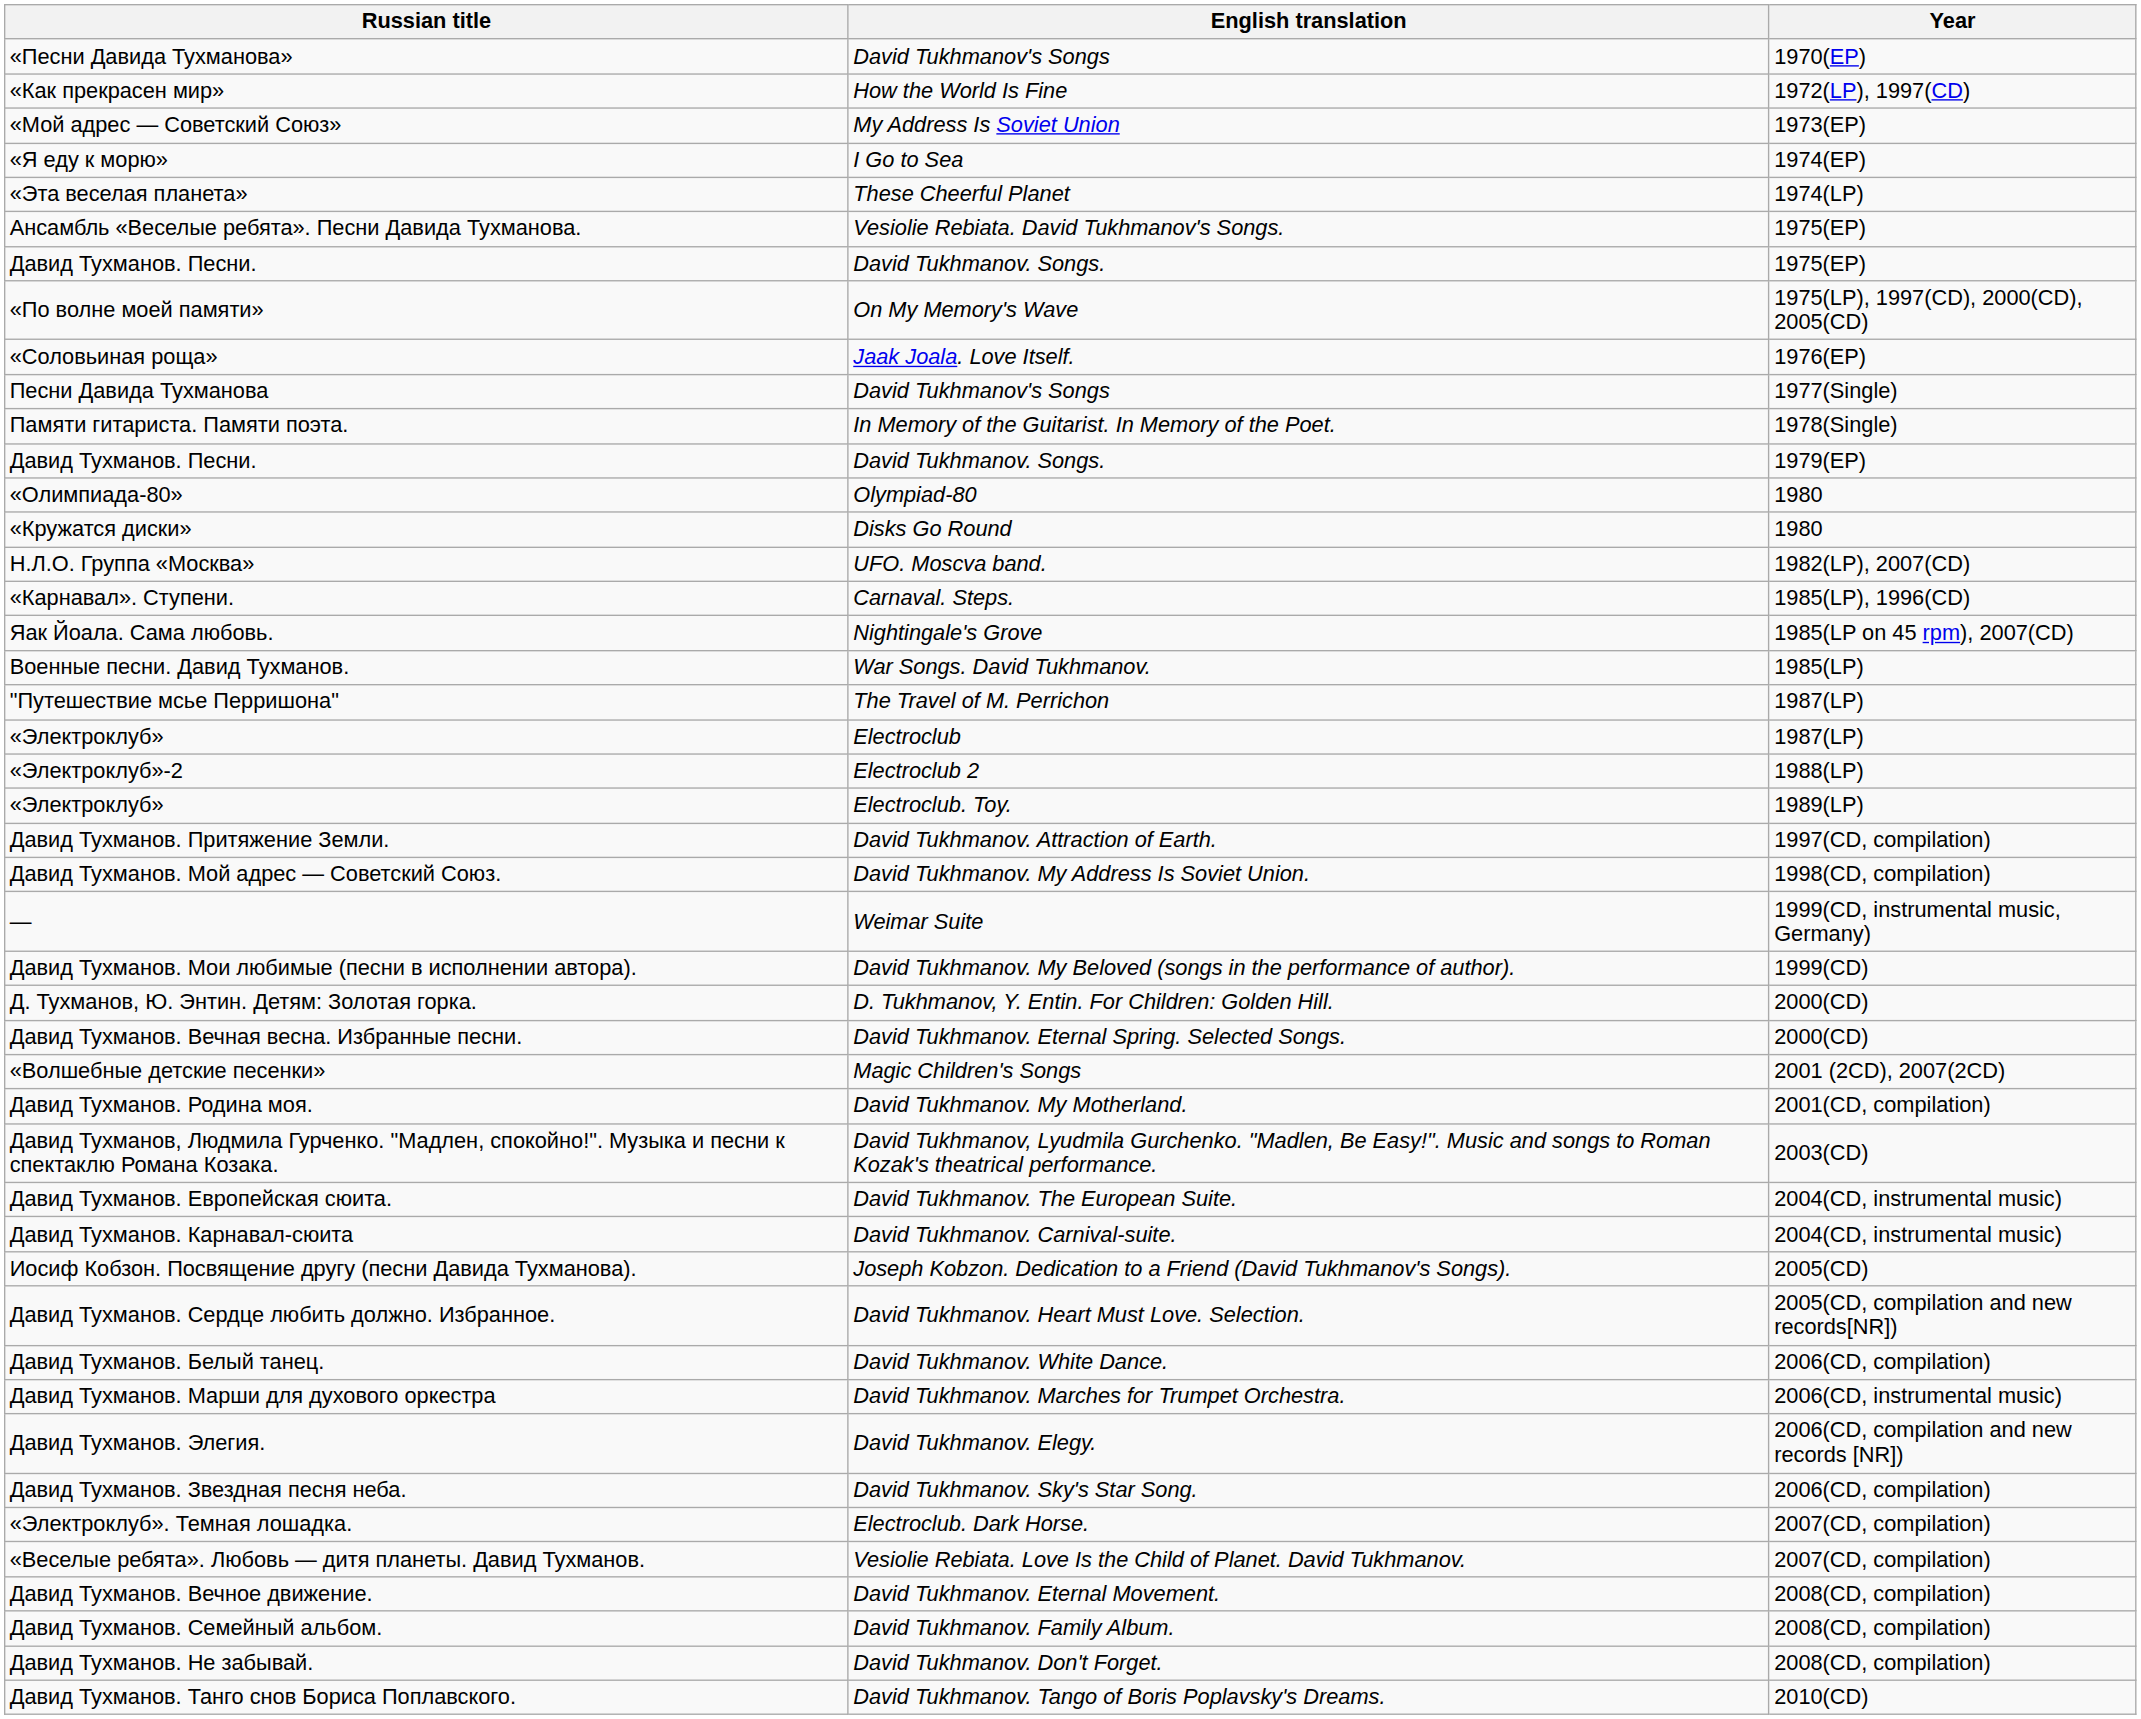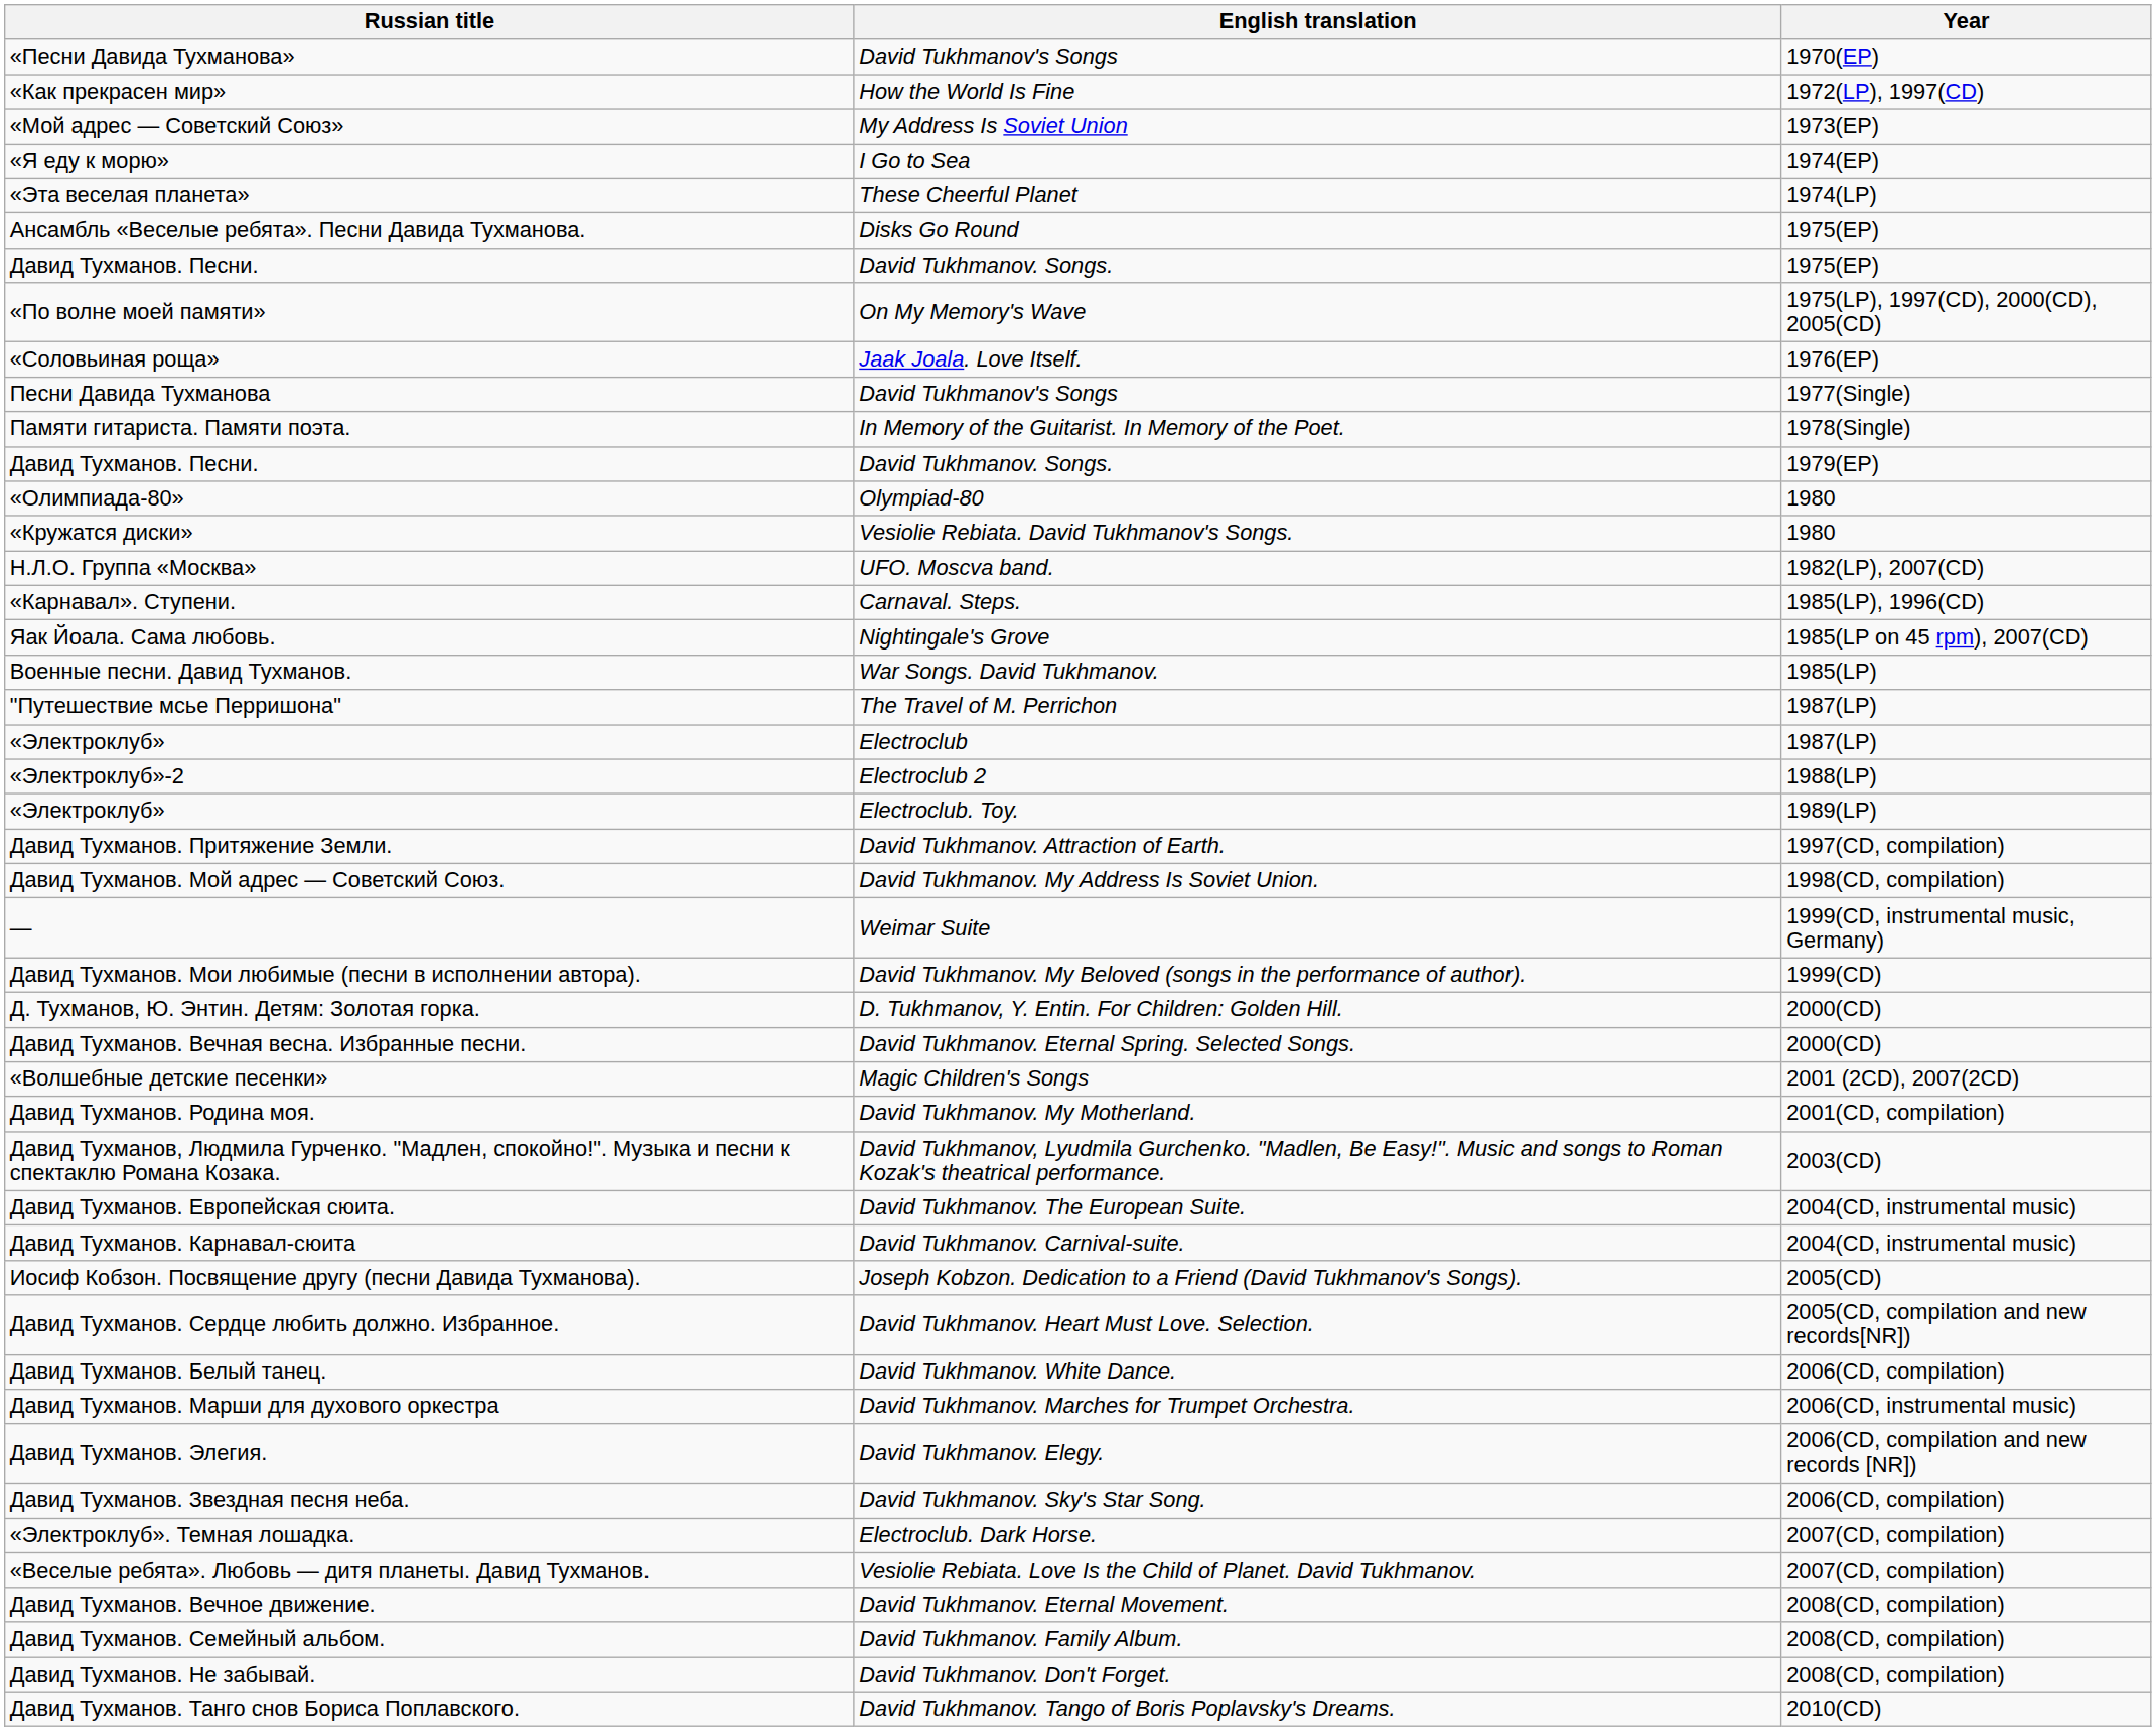Ансамбль «Веселые ребята». Песни Давида Тухманова. | English translation: Vesiolie Rebiata. David Tukhmanov's Songs. -> Disks Go Round
«Кружатся диски» | English translation: Disks Go Round -> Vesiolie Rebiata. David Tukhmanov's Songs.
